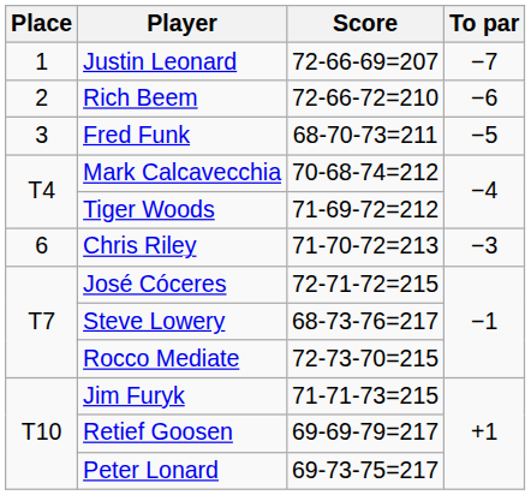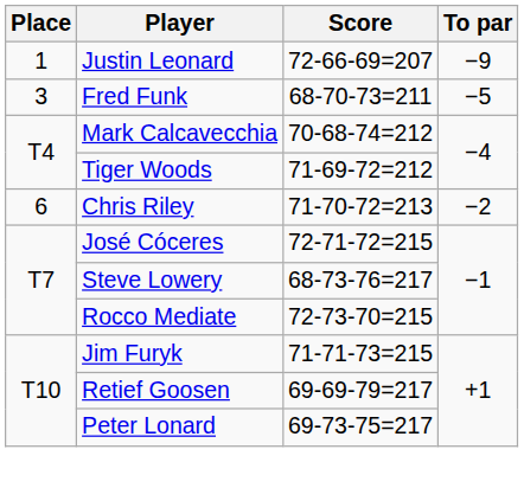Justin Leonard | To par: −7 -> −9
- row: 2 | Rich Beem | 72-66-72=210 | −6
Chris Riley | To par: −3 -> −2
